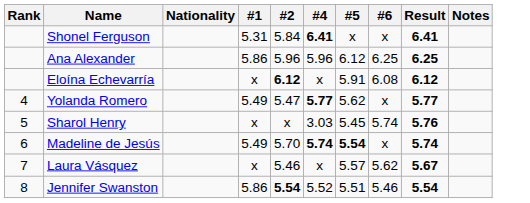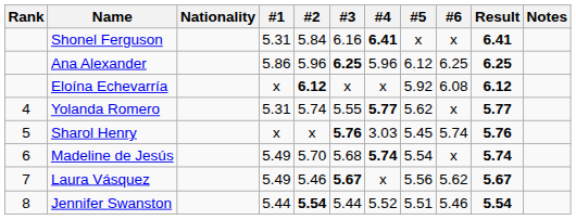+ column: #3 | 6.16 | 6.25 | x | 5.55 | 5.76 | 5.68 | 5.67 | 5.44
Eloína Echevarría | #5: 5.91 -> 5.92
Yolanda Romero | #1: 5.49 -> 5.31
Yolanda Romero | #2: 5.47 -> 5.74
Madeline de Jesús | #5: bold -> normal
Laura Vásquez | #1: x -> 5.49
Laura Vásquez | #5: 5.57 -> 5.56
Jennifer Swanston | #1: 5.86 -> 5.44
